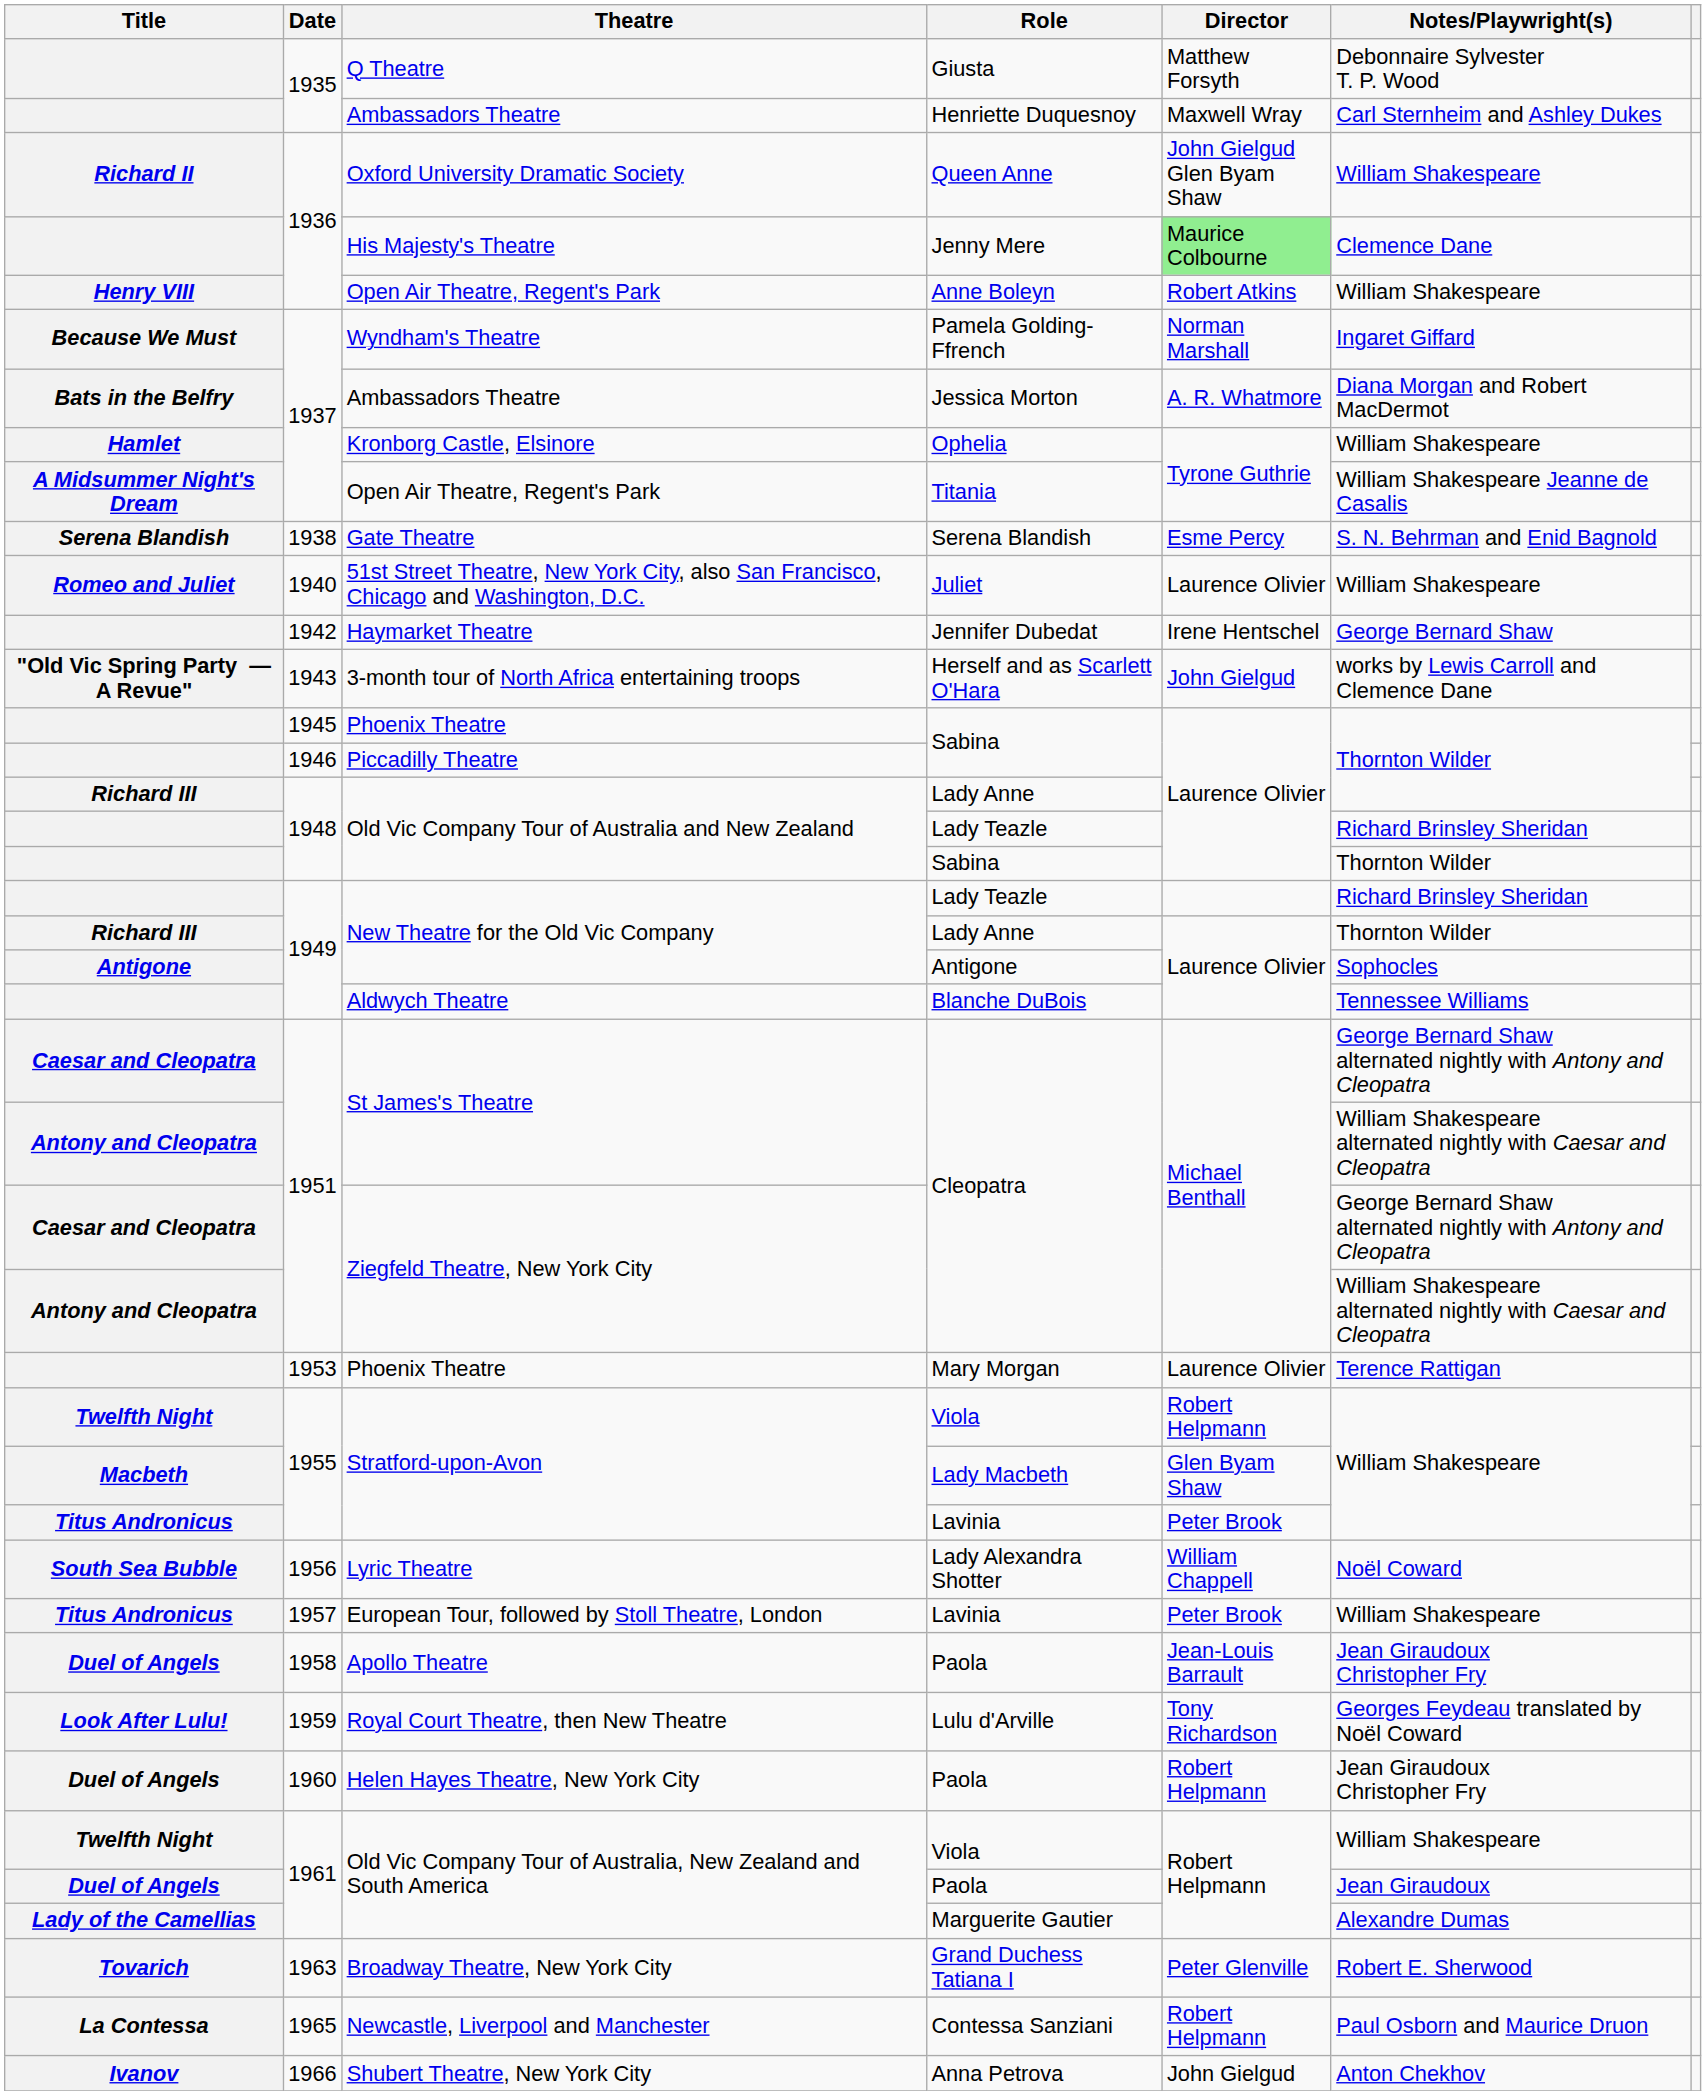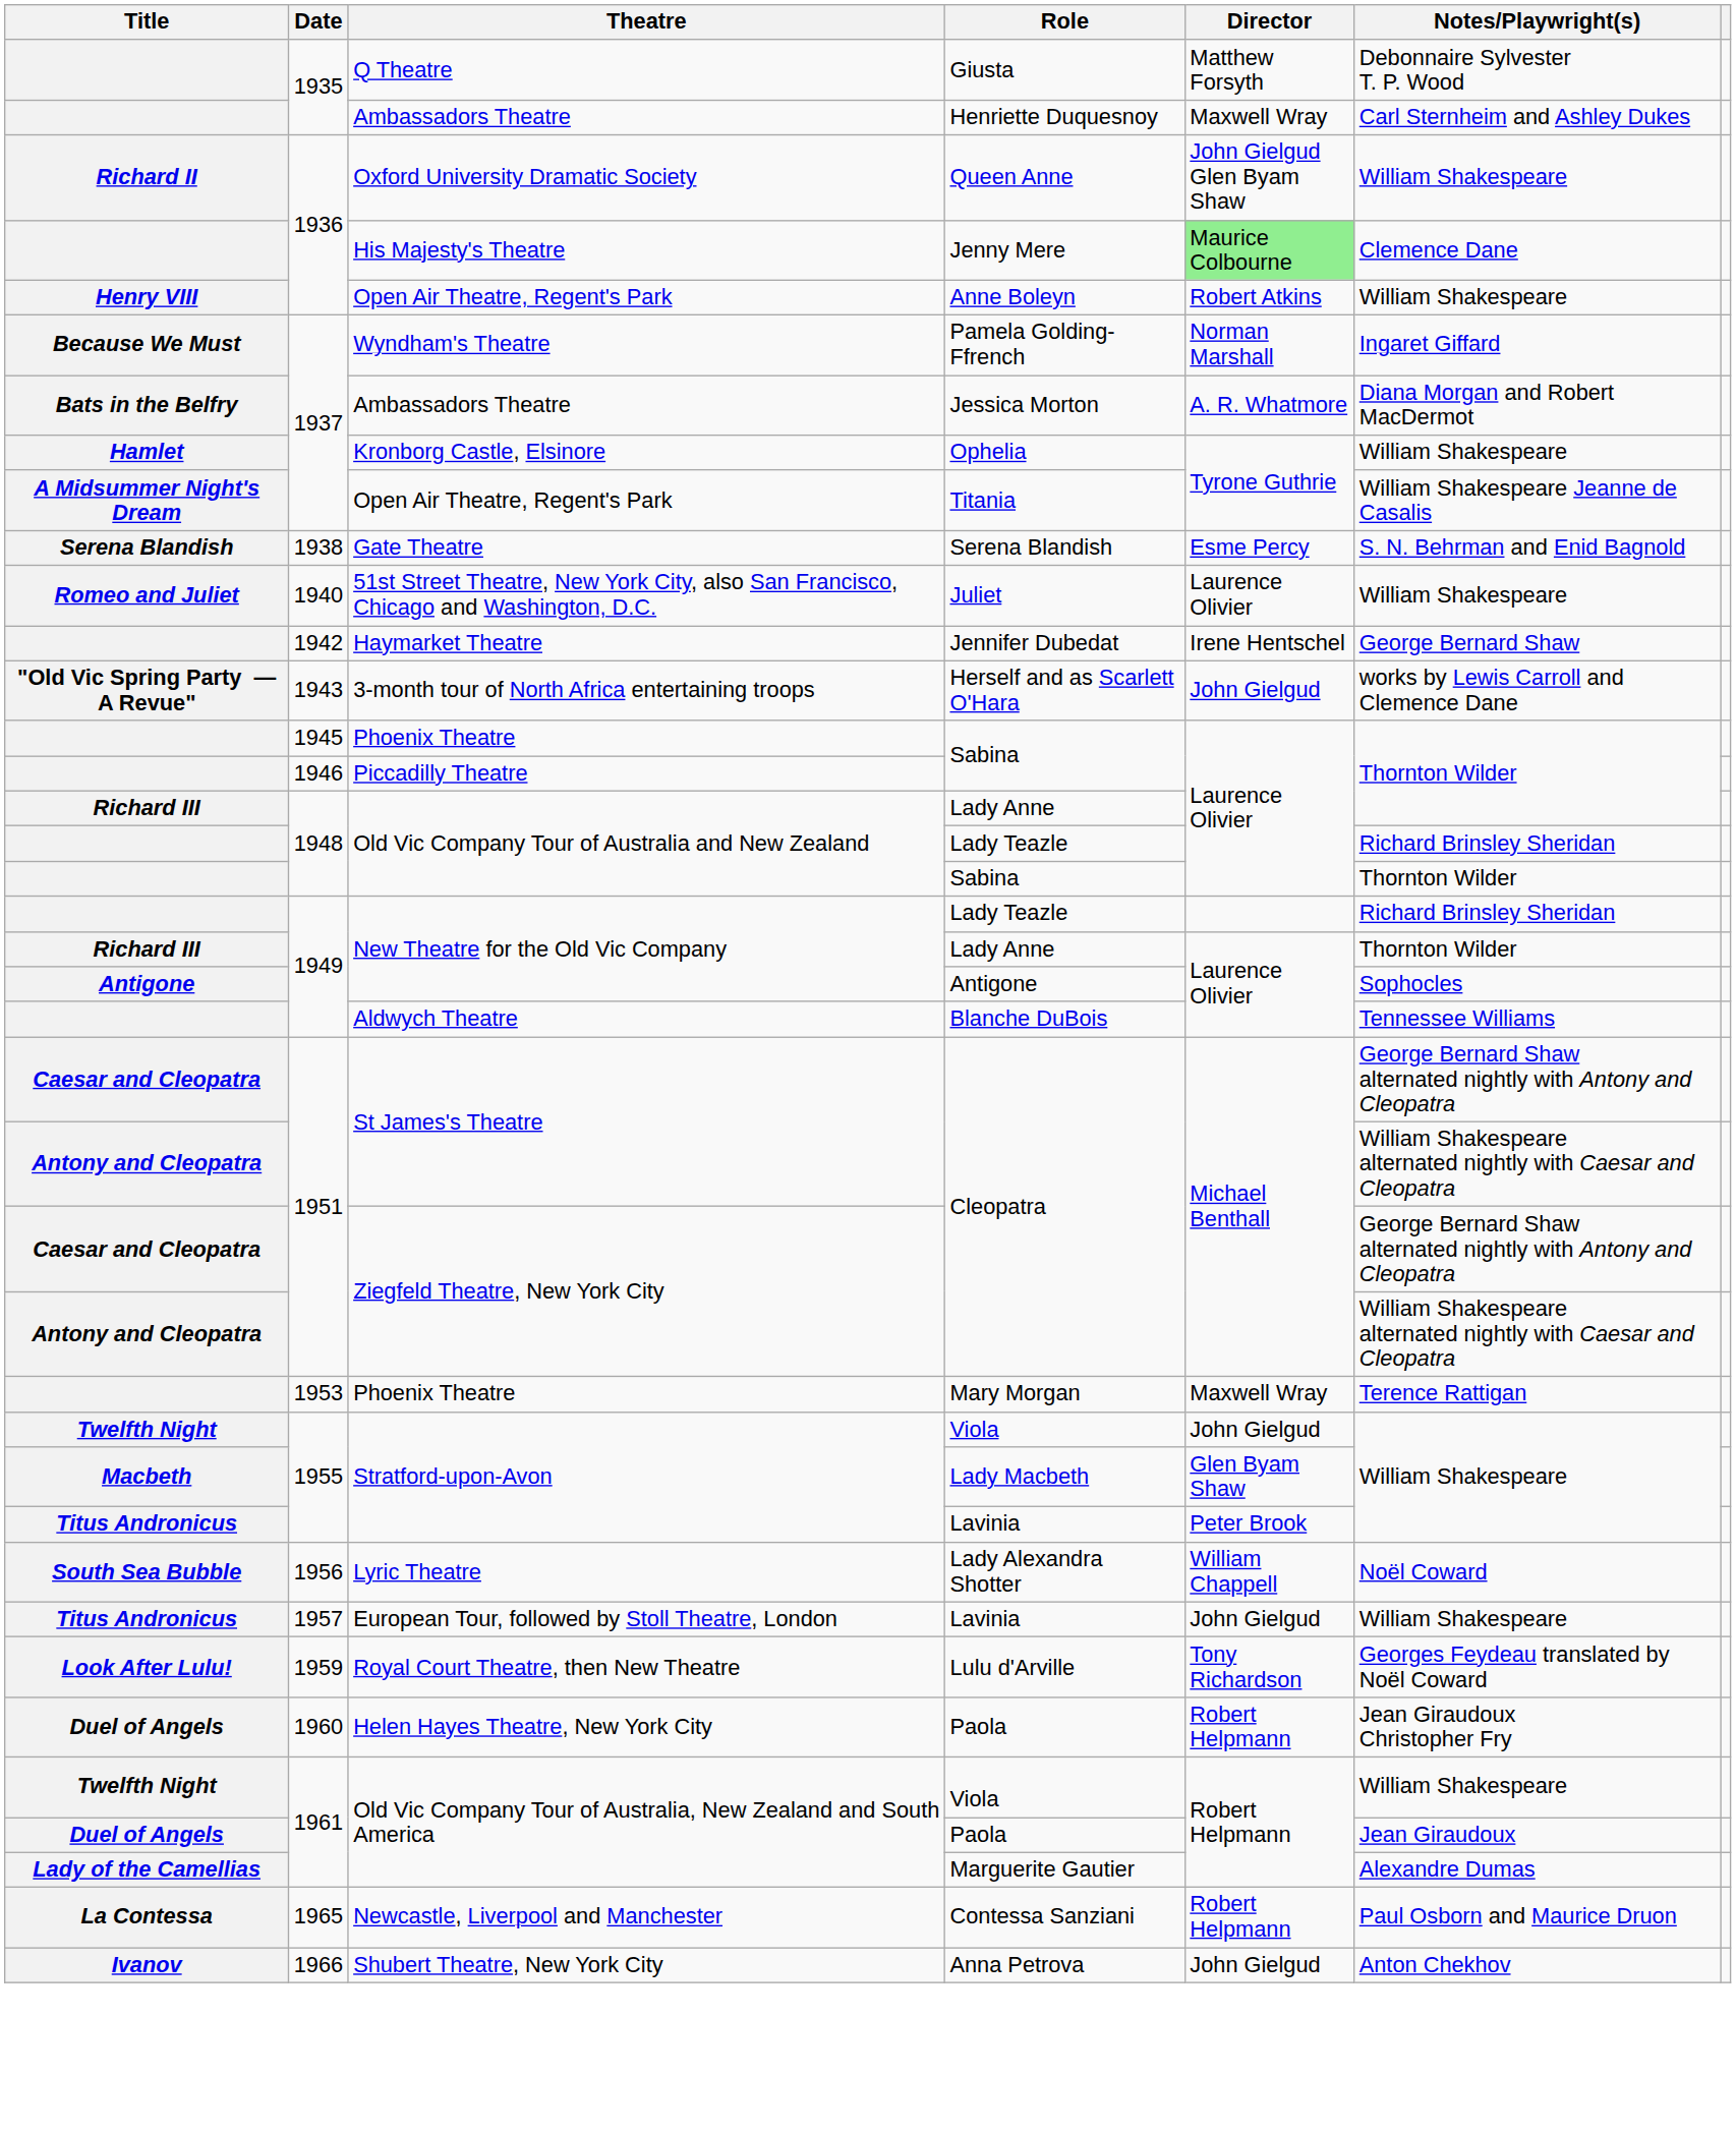Mary Morgan | Director: Laurence Olivier -> Maxwell Wray
Stratford-upon-Avon / Viola | Director: Robert Helpmann -> John Gielgud
European Tour, followed by Stoll Theatre, London / Lavinia | Director: Peter Brook -> John Gielgud
- row: Duel of Angels | 1958 | Apollo Theatre | Paola | Jean-Louis Barrault | Jean Giraudoux Christopher Fry
- row: Tovarich | 1963 | Broadway Theatre, New York City | Grand Duchess Tatiana I | Peter Glenville | Robert E. Sherwood
